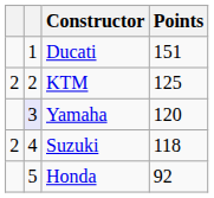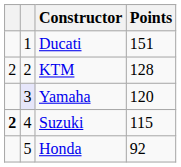KTM | Points: 125 -> 128
Suzuki | column 1: normal -> bold
Suzuki | Points: 118 -> 115
